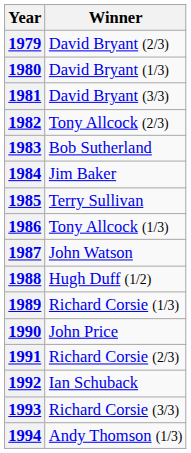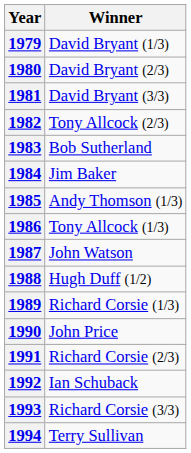1979 | Winner: David Bryant (2/3) -> David Bryant (1/3)
1980 | Winner: David Bryant (1/3) -> David Bryant (2/3)
1985 | Winner: Terry Sullivan -> Andy Thomson (1/3)
1994 | Winner: Andy Thomson (1/3) -> Terry Sullivan
